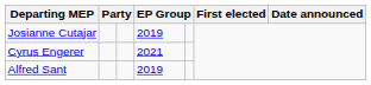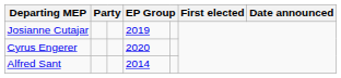Cyrus Engerer | column 4: 2021 -> 2020
Alfred Sant | column 4: 2019 -> 2014
